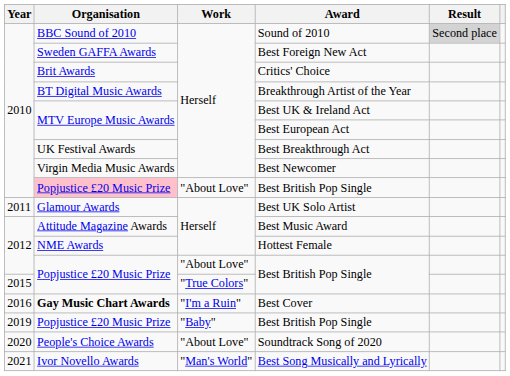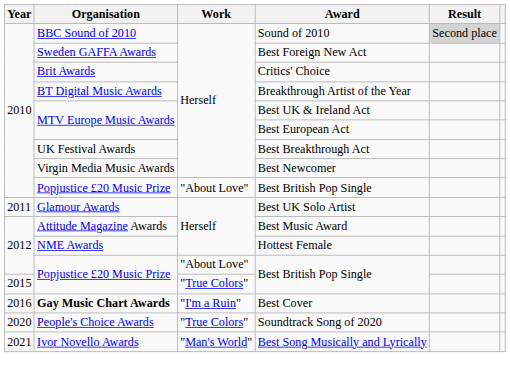2010 / Best British Pop Single | Organisation: pink background -> no background
- row: 2019 | Popjustice £20 Music Prize | "Baby" | Best British Pop Single
Soundtrack Song of 2020 | Work: "About Love" -> "True Colors"
